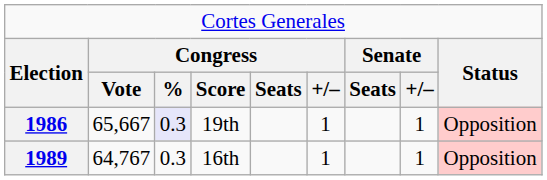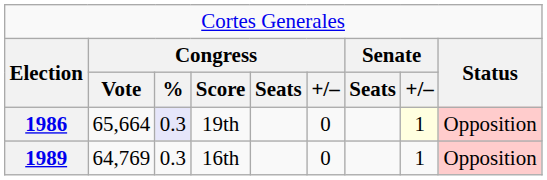1986 | column 2: 65,667 -> 65,664
1986 | column 6: 1 -> 0
1986 | column 8: no background -> lightyellow background
1989 | column 2: 64,767 -> 64,769
1989 | column 6: 1 -> 0
